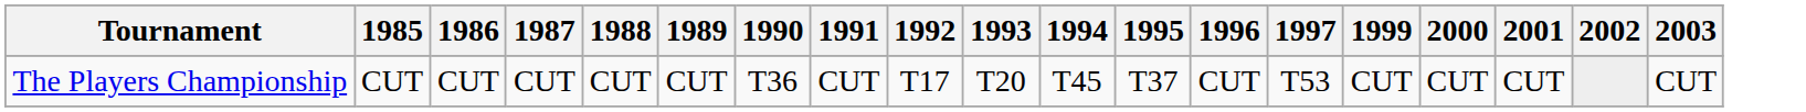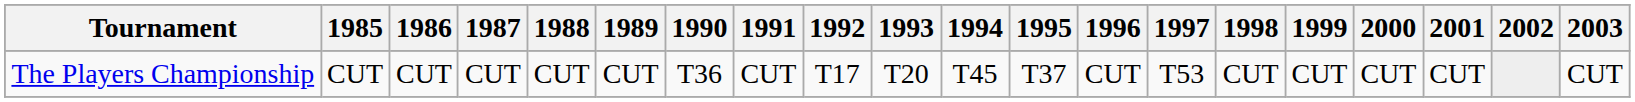+ column: 1998 | CUT
